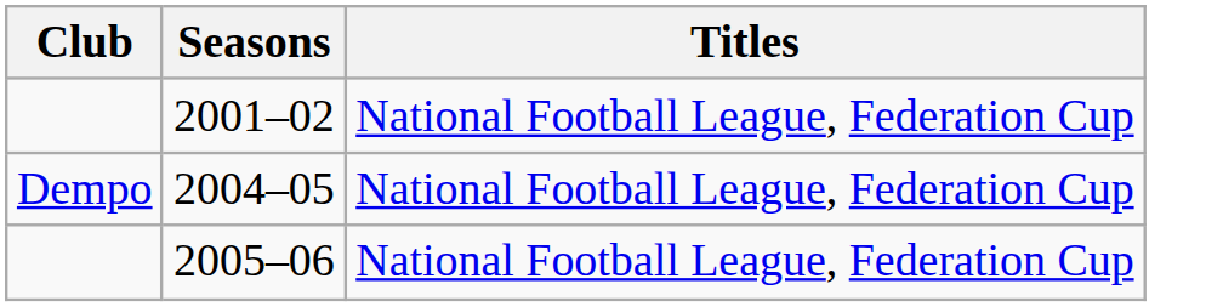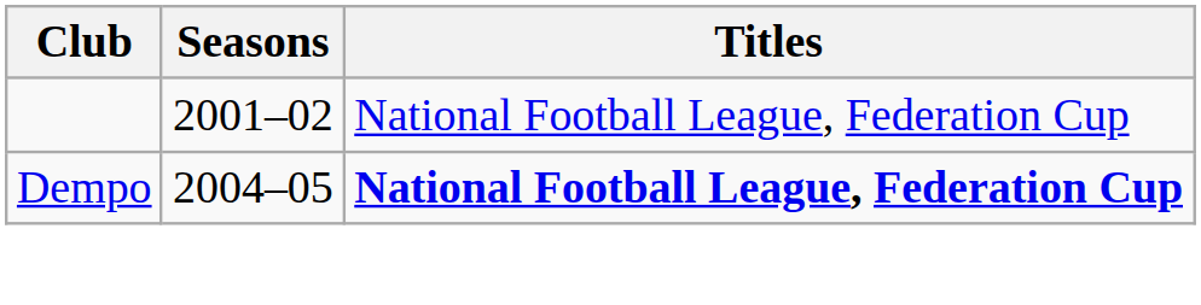2004–05 | Titles: normal -> bold
- row: 2005–06 | National Football League, Federation Cup
